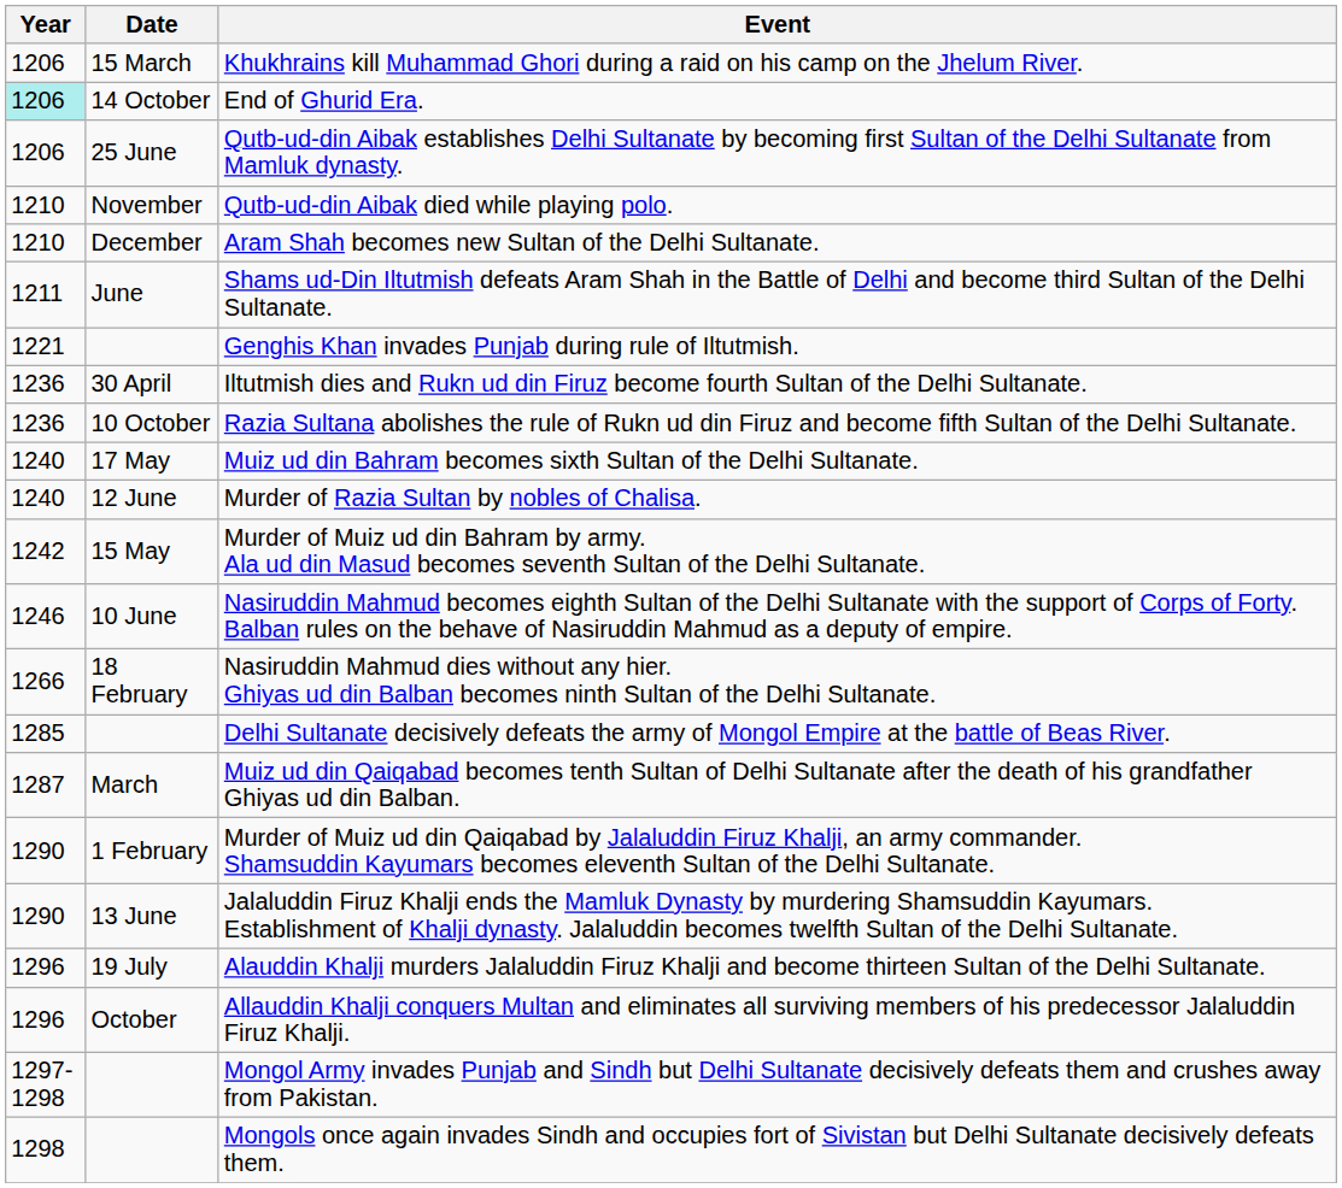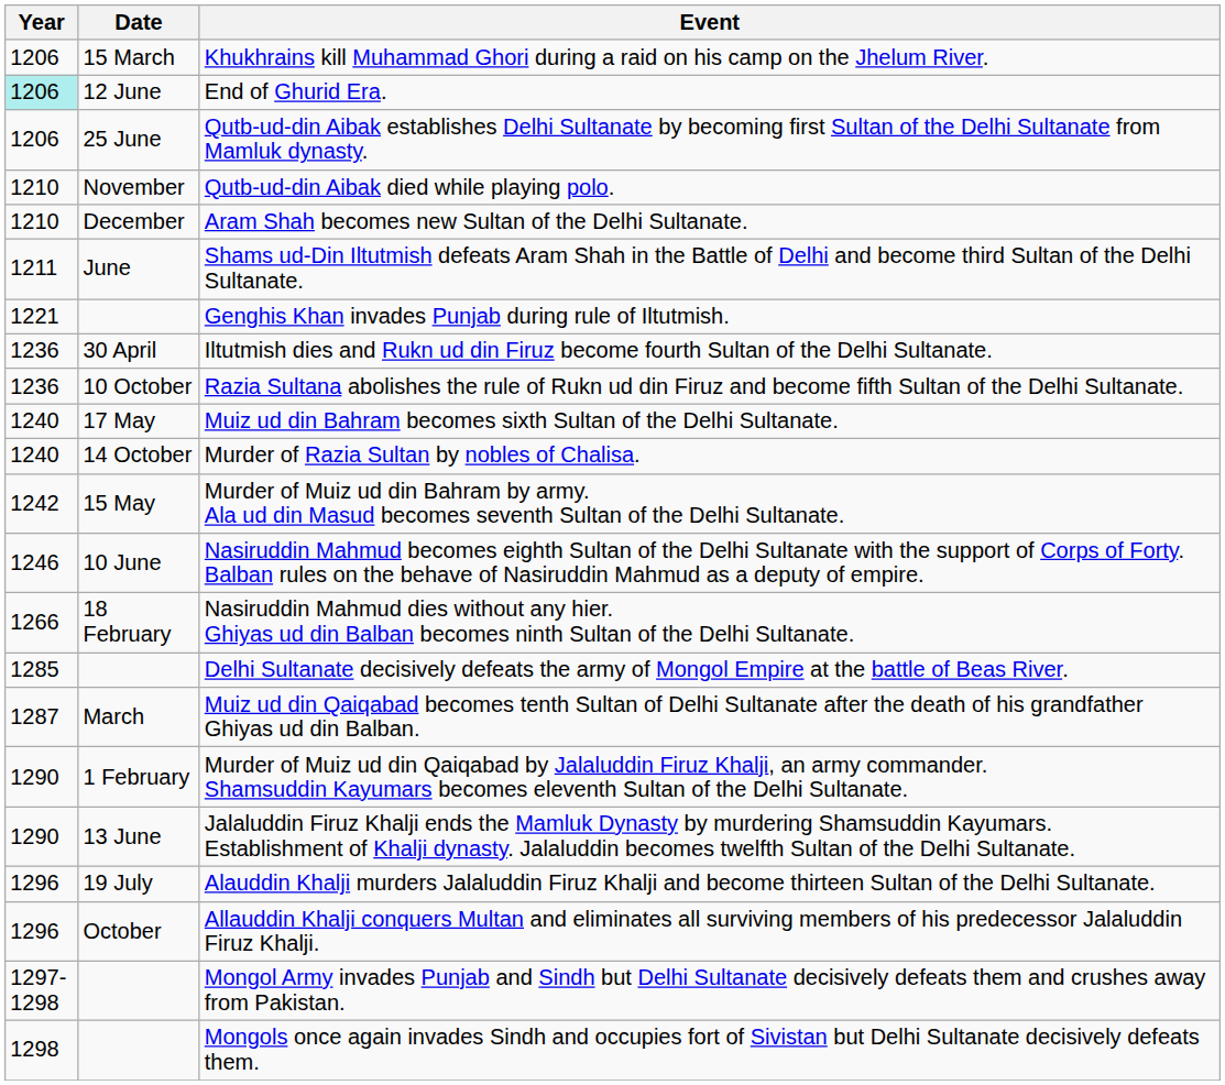End of Ghurid Era. | Date: 14 October -> 12 June
Murder of Razia Sultan by nobles of Chalisa. | Date: 12 June -> 14 October
